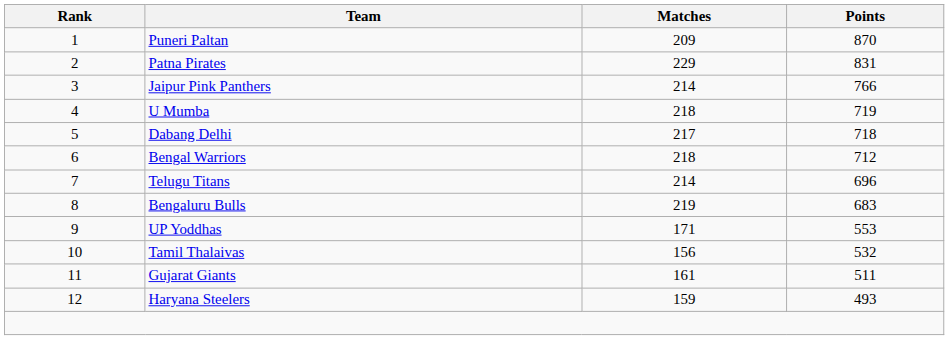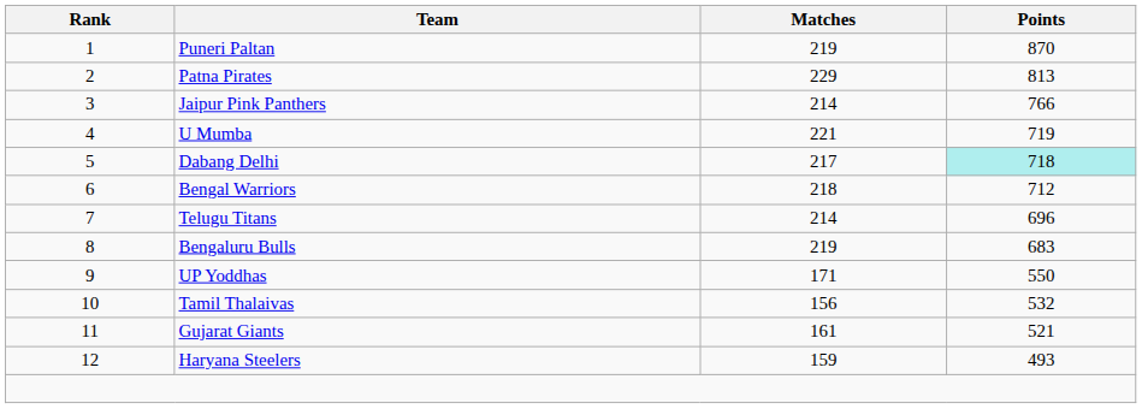Puneri Paltan | Matches: 209 -> 219
Patna Pirates | Points: 831 -> 813
U Mumba | Matches: 218 -> 221
Dabang Delhi | Points: no background -> paleturquoise background
UP Yoddhas | Points: 553 -> 550
Gujarat Giants | Points: 511 -> 521
